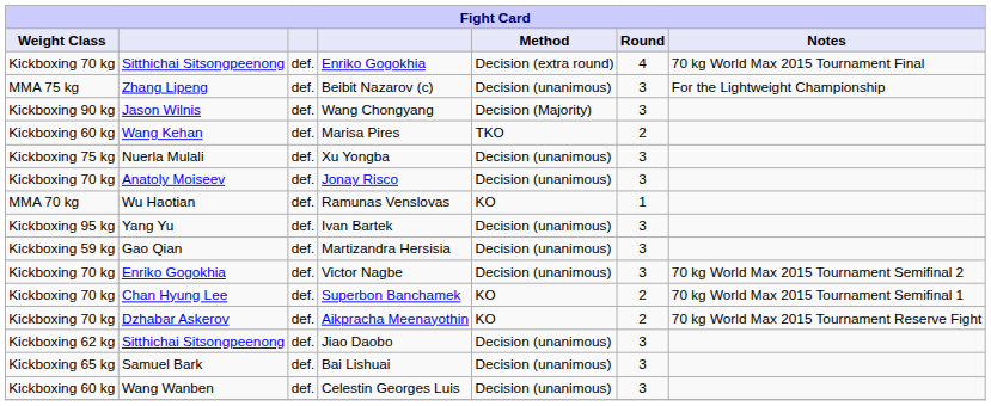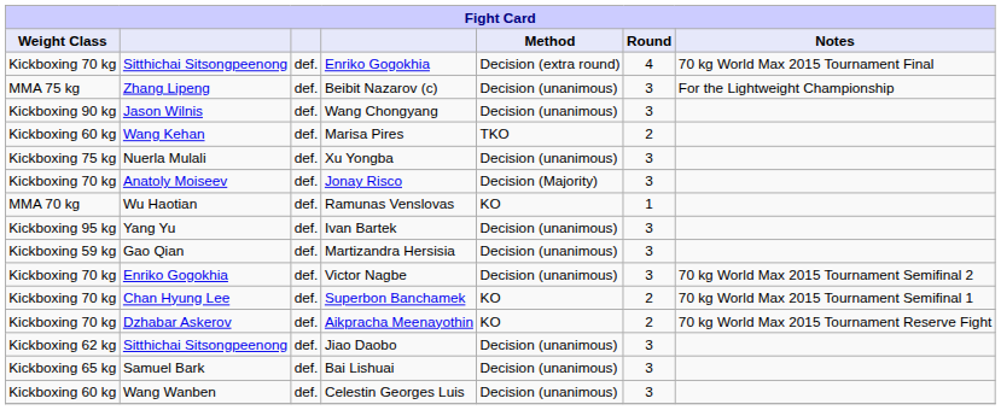Wang Chongyang | Method: Decision (Majority) -> Decision (unanimous)
Jonay Risco | Method: Decision (unanimous) -> Decision (Majority)
